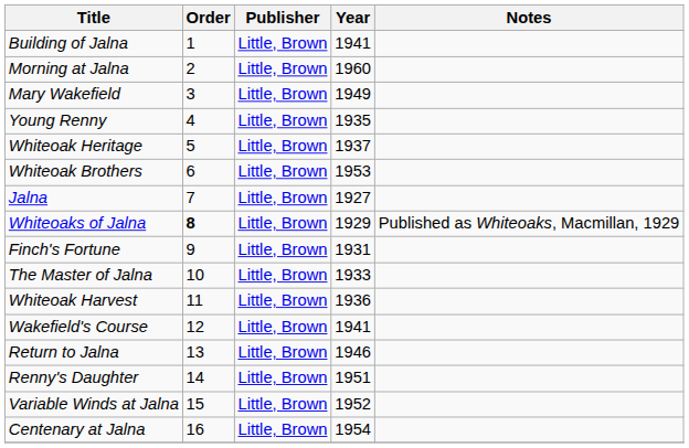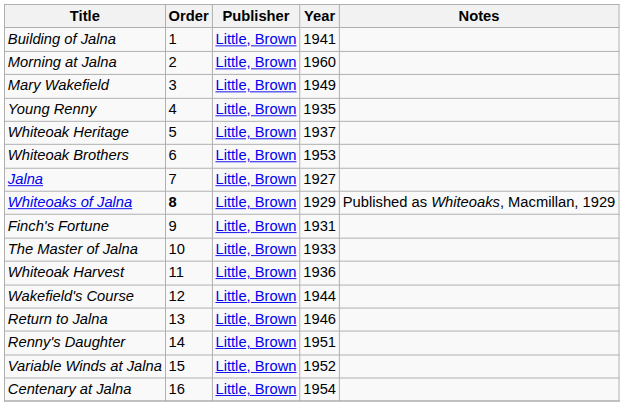Wakefield's Course | Year: 1941 -> 1944
